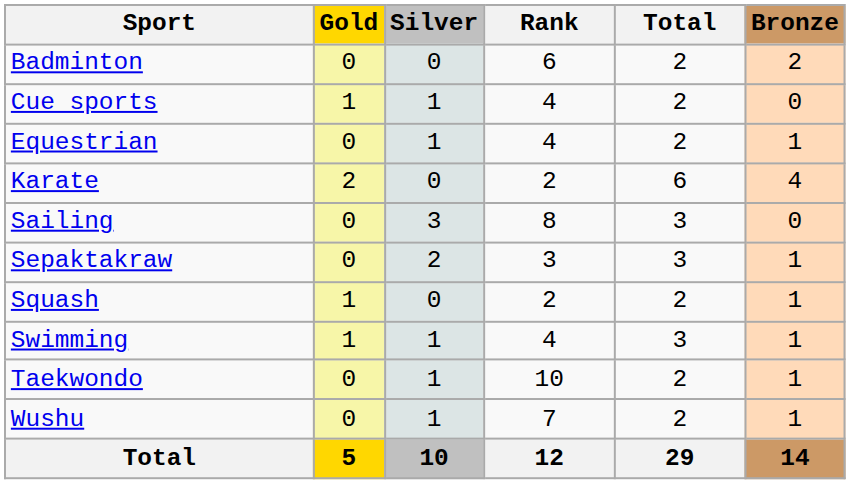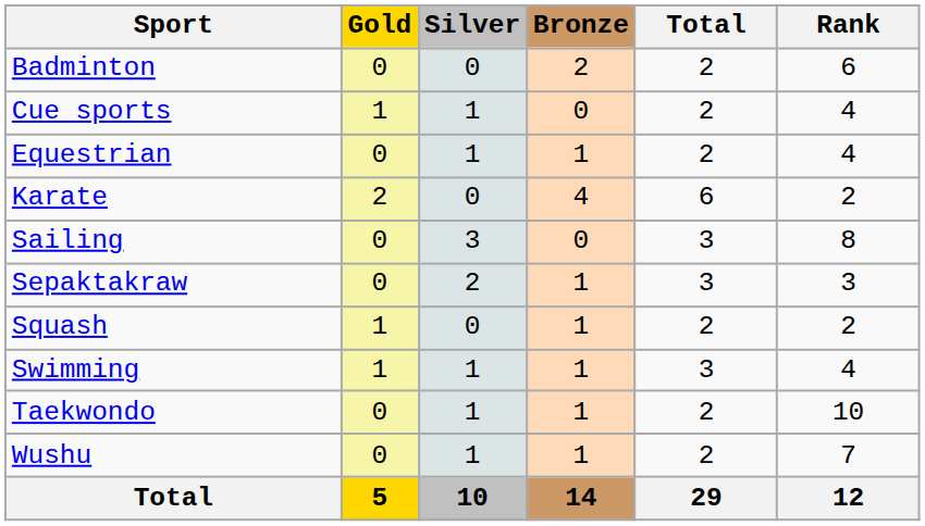columns swapped: Bronze <-> Rank
